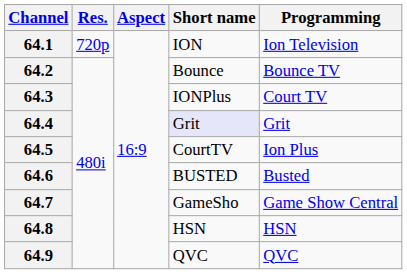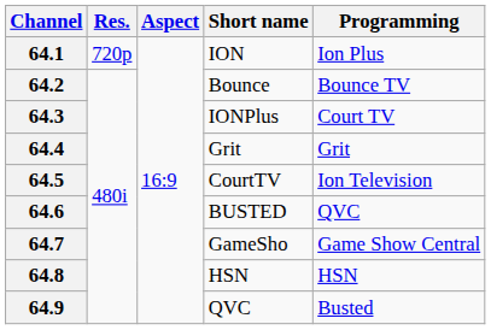64.1 | Programming: Ion Television -> Ion Plus
64.4 | Short name: lavender background -> no background
64.5 | Programming: Ion Plus -> Ion Television
64.6 | Programming: Busted -> QVC
64.9 | Programming: QVC -> Busted
